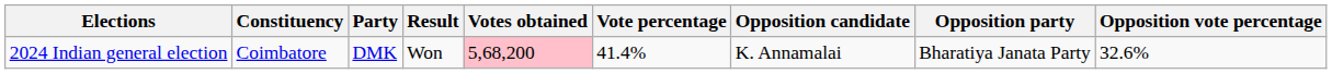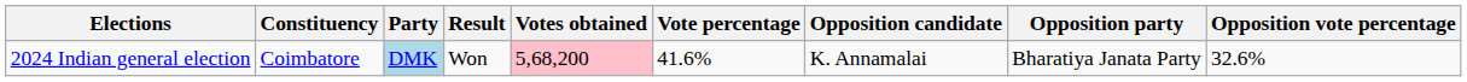2024 Indian general election | Party: no background -> lightblue background
2024 Indian general election | Vote percentage: 41.4% -> 41.6%
